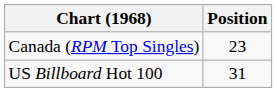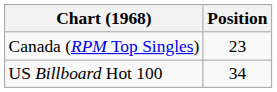US Billboard Hot 100 | Position: 31 -> 34
